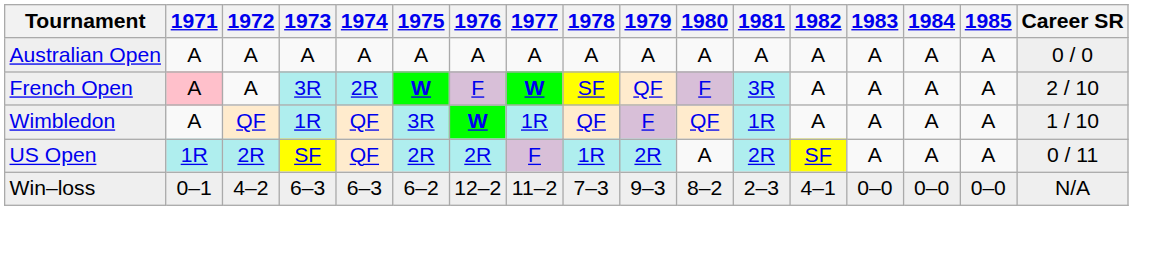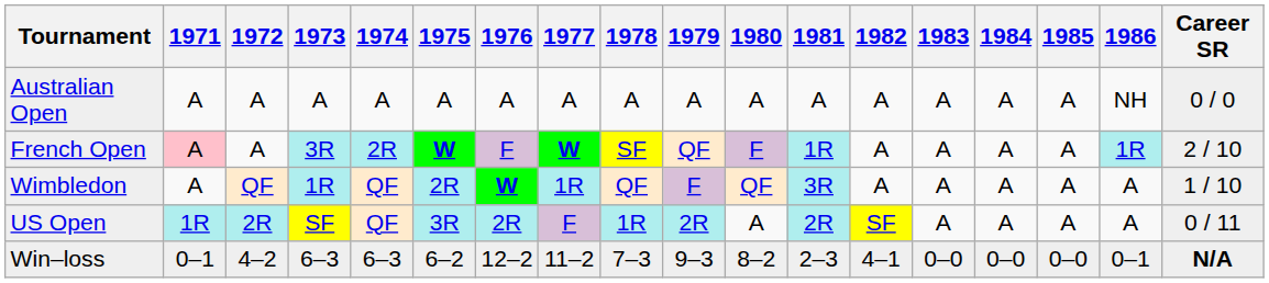+ column: 1986 | NH | 1R | A | A | 0–1
French Open | 1981: 3R -> 1R
Wimbledon | 1975: 3R -> 2R
Wimbledon | 1981: 1R -> 3R
US Open | 1975: 2R -> 3R
Win–loss | Career SR: normal -> bold
